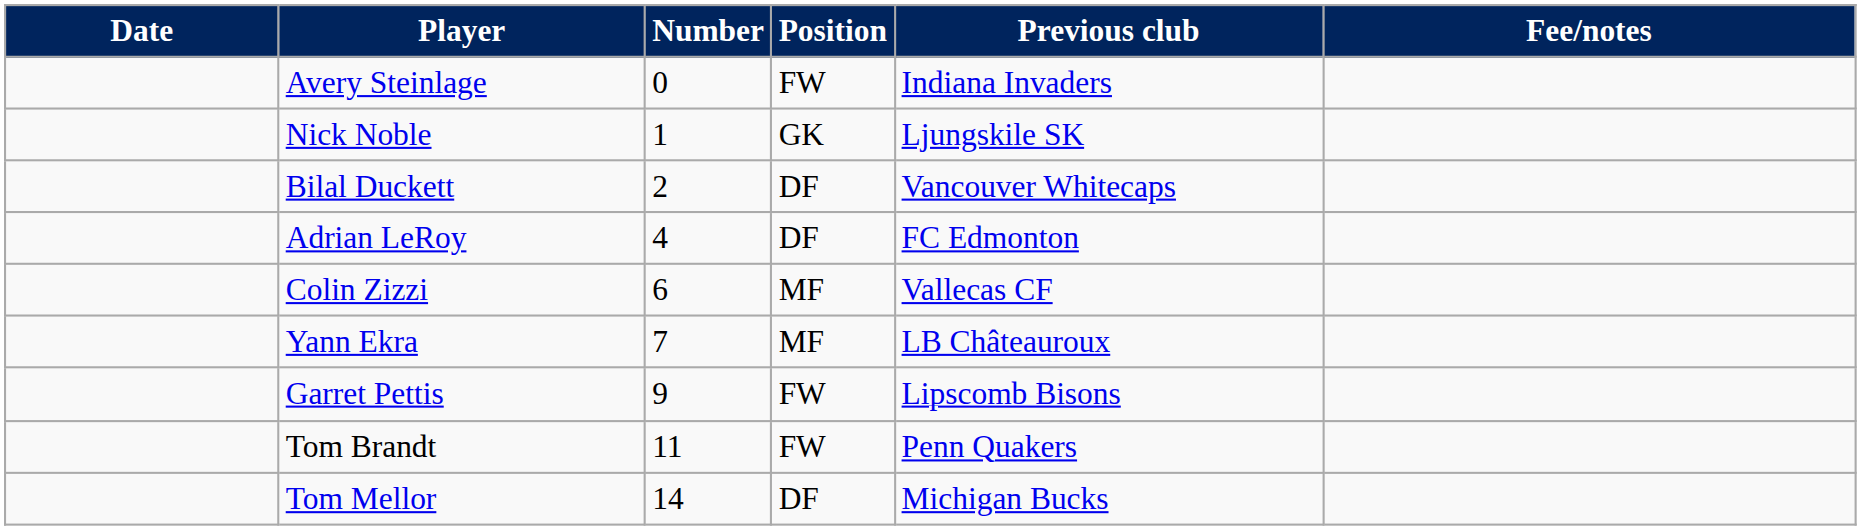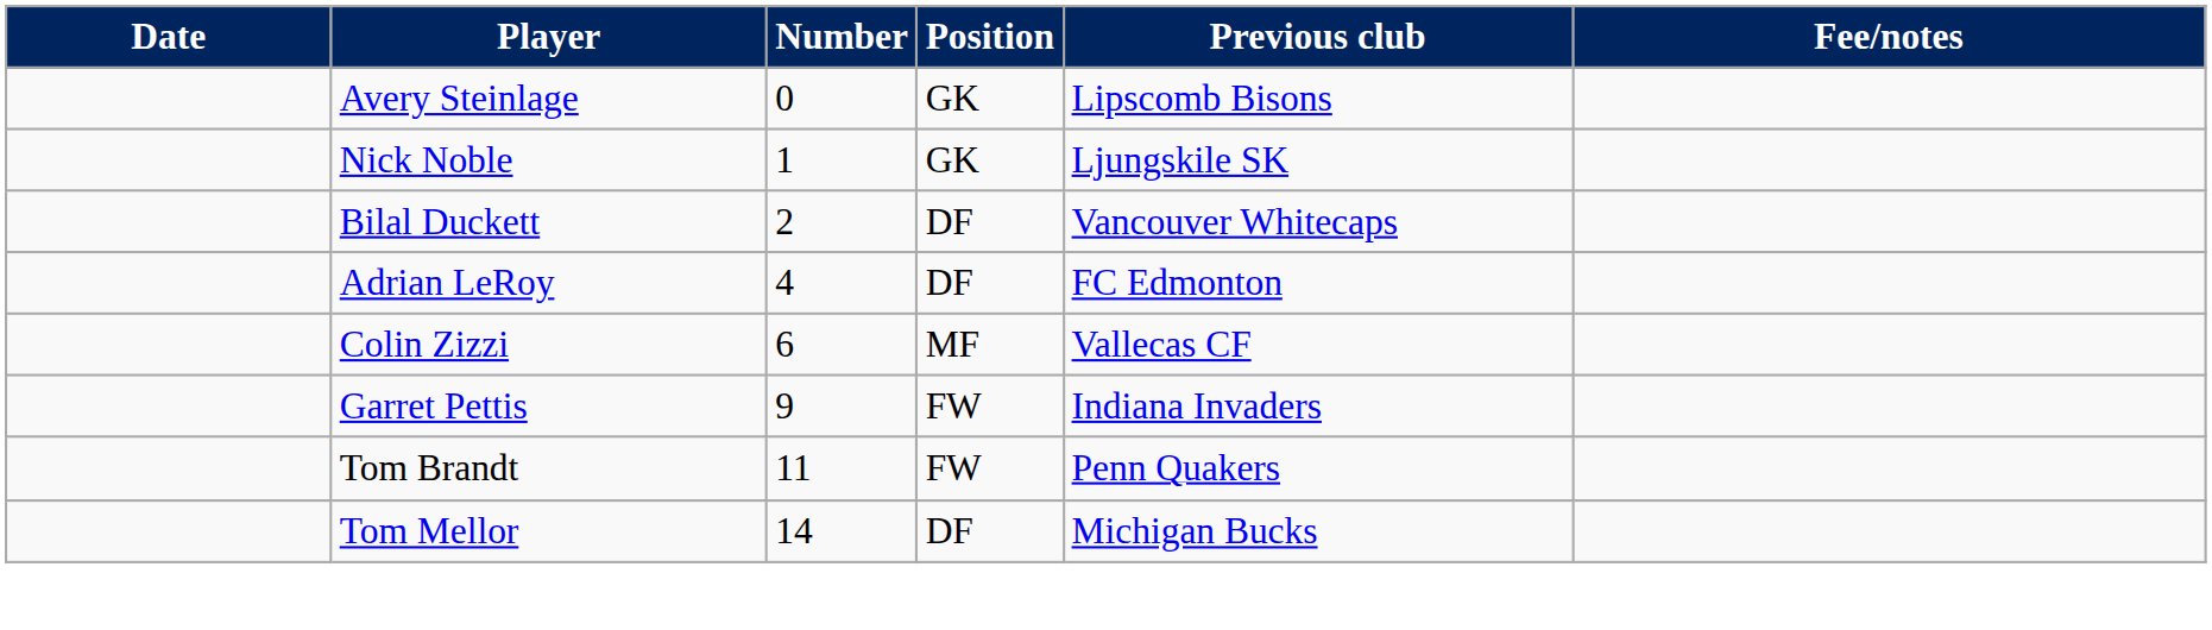Avery Steinlage | Position: FW -> GK
Avery Steinlage | Previous club: Indiana Invaders -> Lipscomb Bisons
- row: Yann Ekra | 7 | MF | LB Châteauroux
Garret Pettis | Previous club: Lipscomb Bisons -> Indiana Invaders
